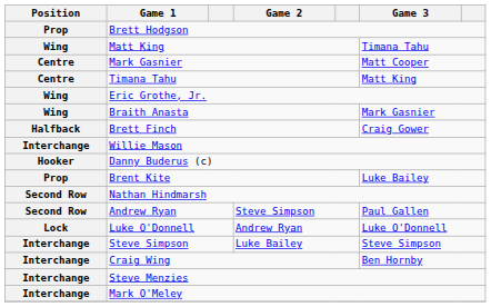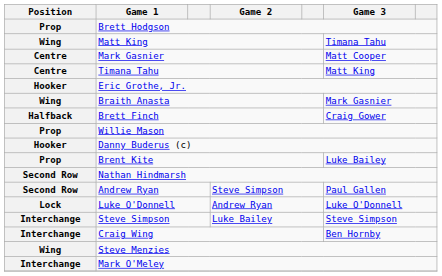Eric Grothe, Jr. | Position: Wing -> Hooker
Willie Mason | Position: Interchange -> Prop
Steve Menzies | Position: Interchange -> Wing
